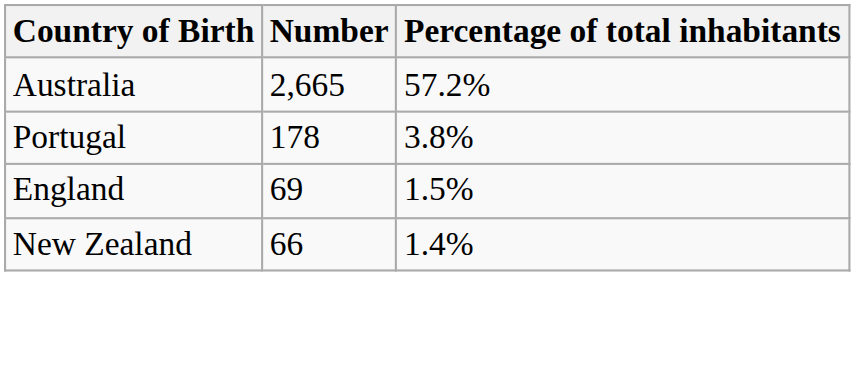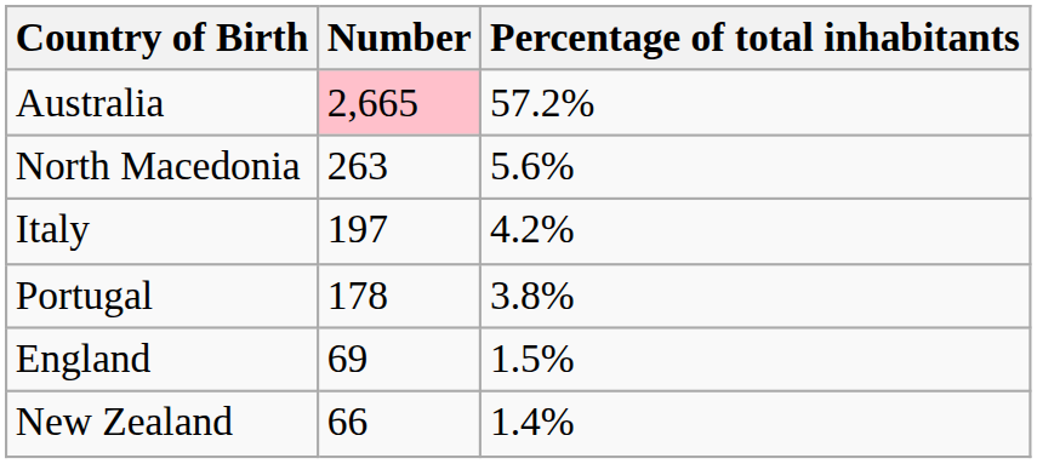Australia | Number: no background -> pink background
+ row: North Macedonia | 263 | 5.6%
+ row: Italy | 197 | 4.2%
